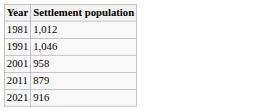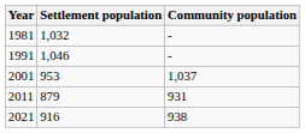+ column: Community population | - | - | 1,037 | 931 | 938
1981 | Settlement population: 1,012 -> 1,032
2001 | Settlement population: 958 -> 953
